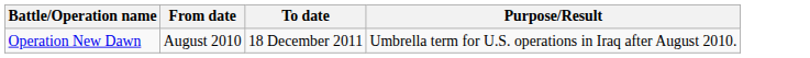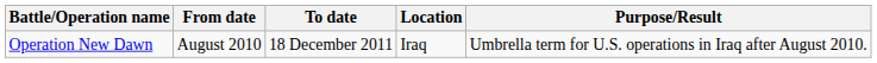+ column: Location | Iraq
